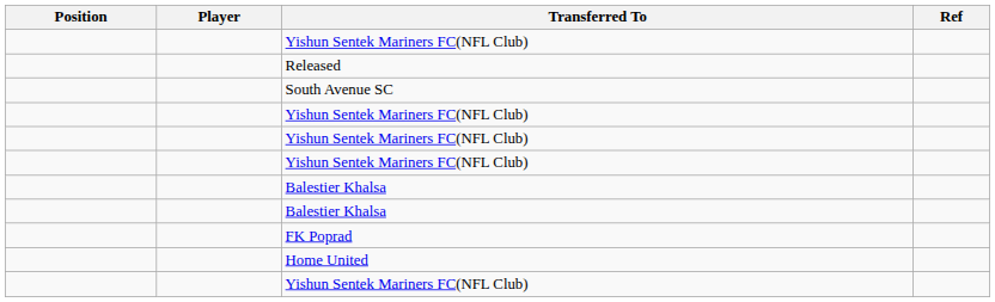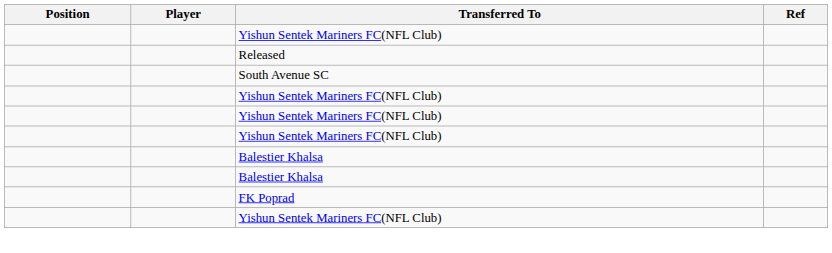- row: Home United
